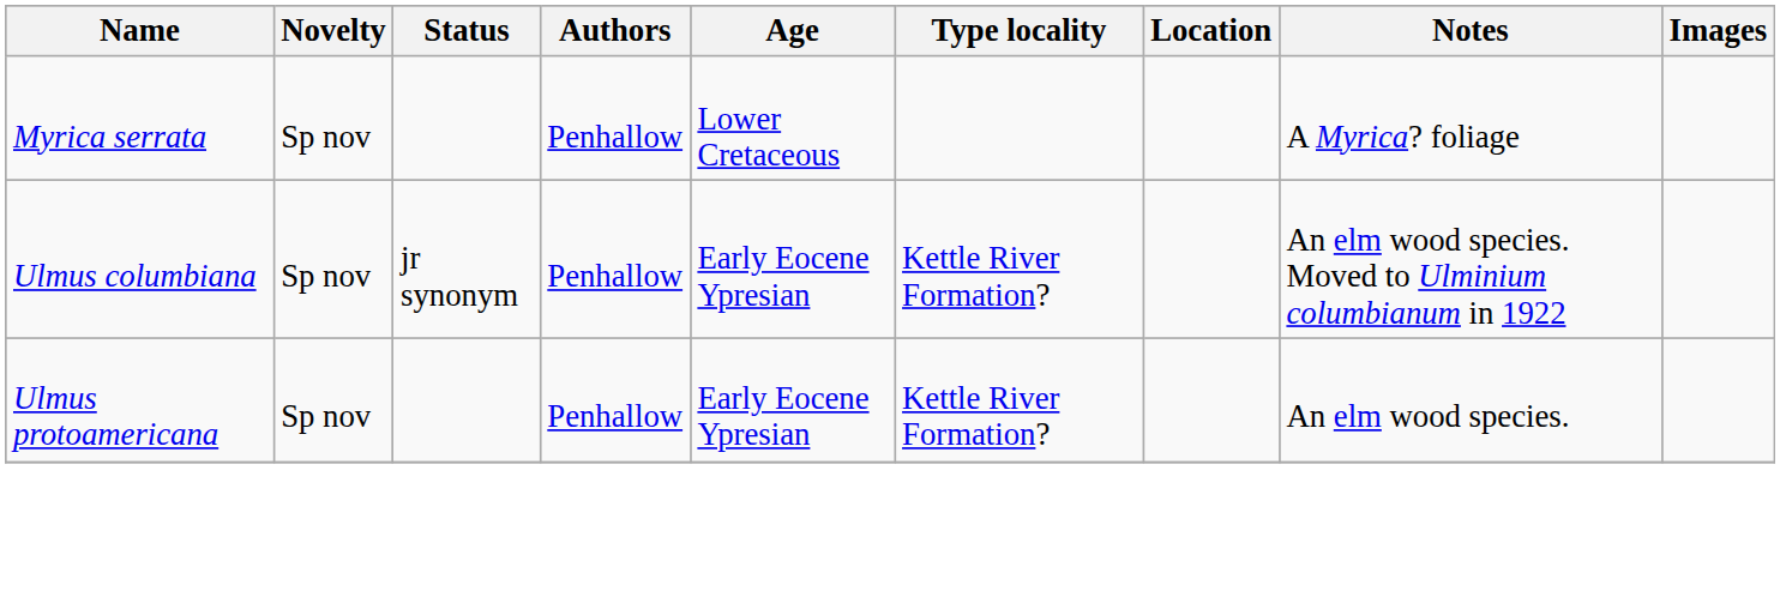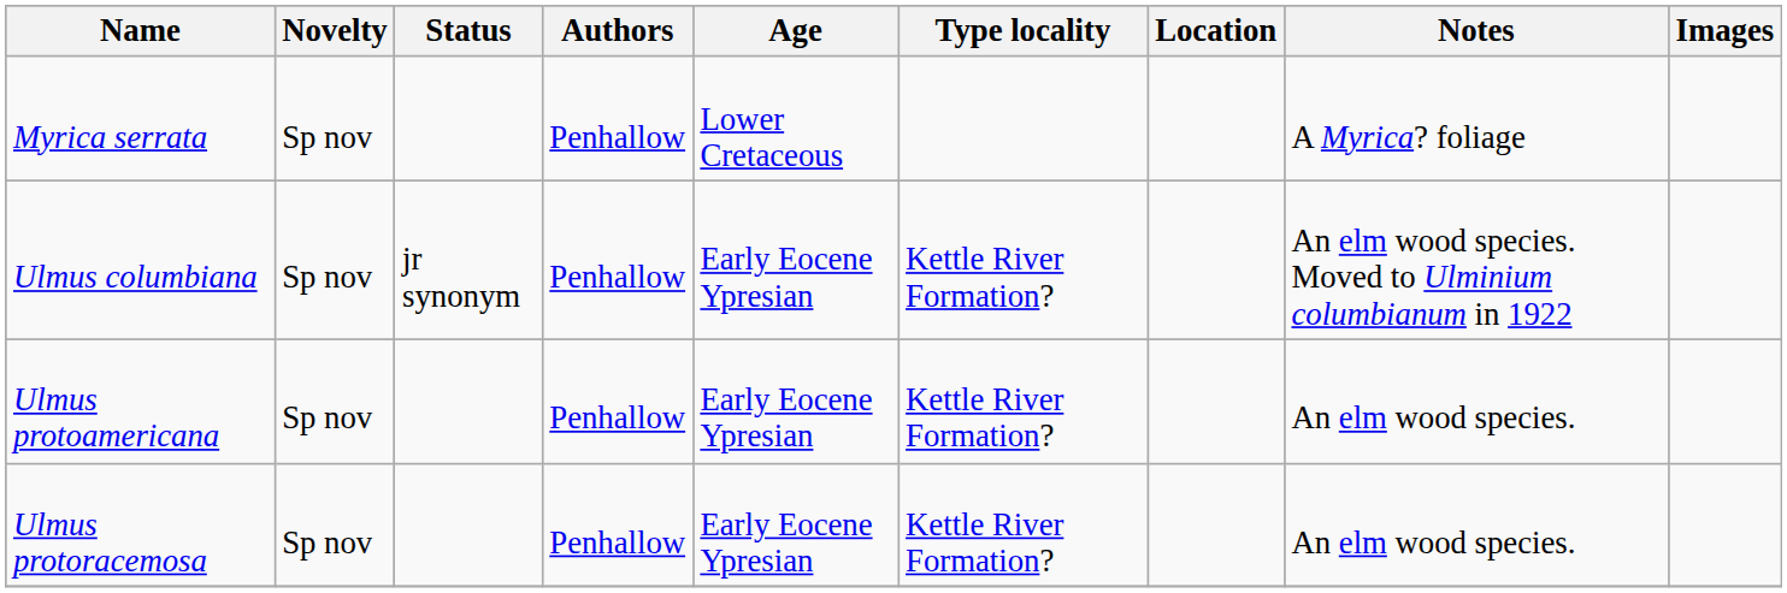+ row: Ulmus protoracemosa | Sp nov | Penhallow | Early Eocene Ypresian | Kettle River Formation? | An elm wood species.
